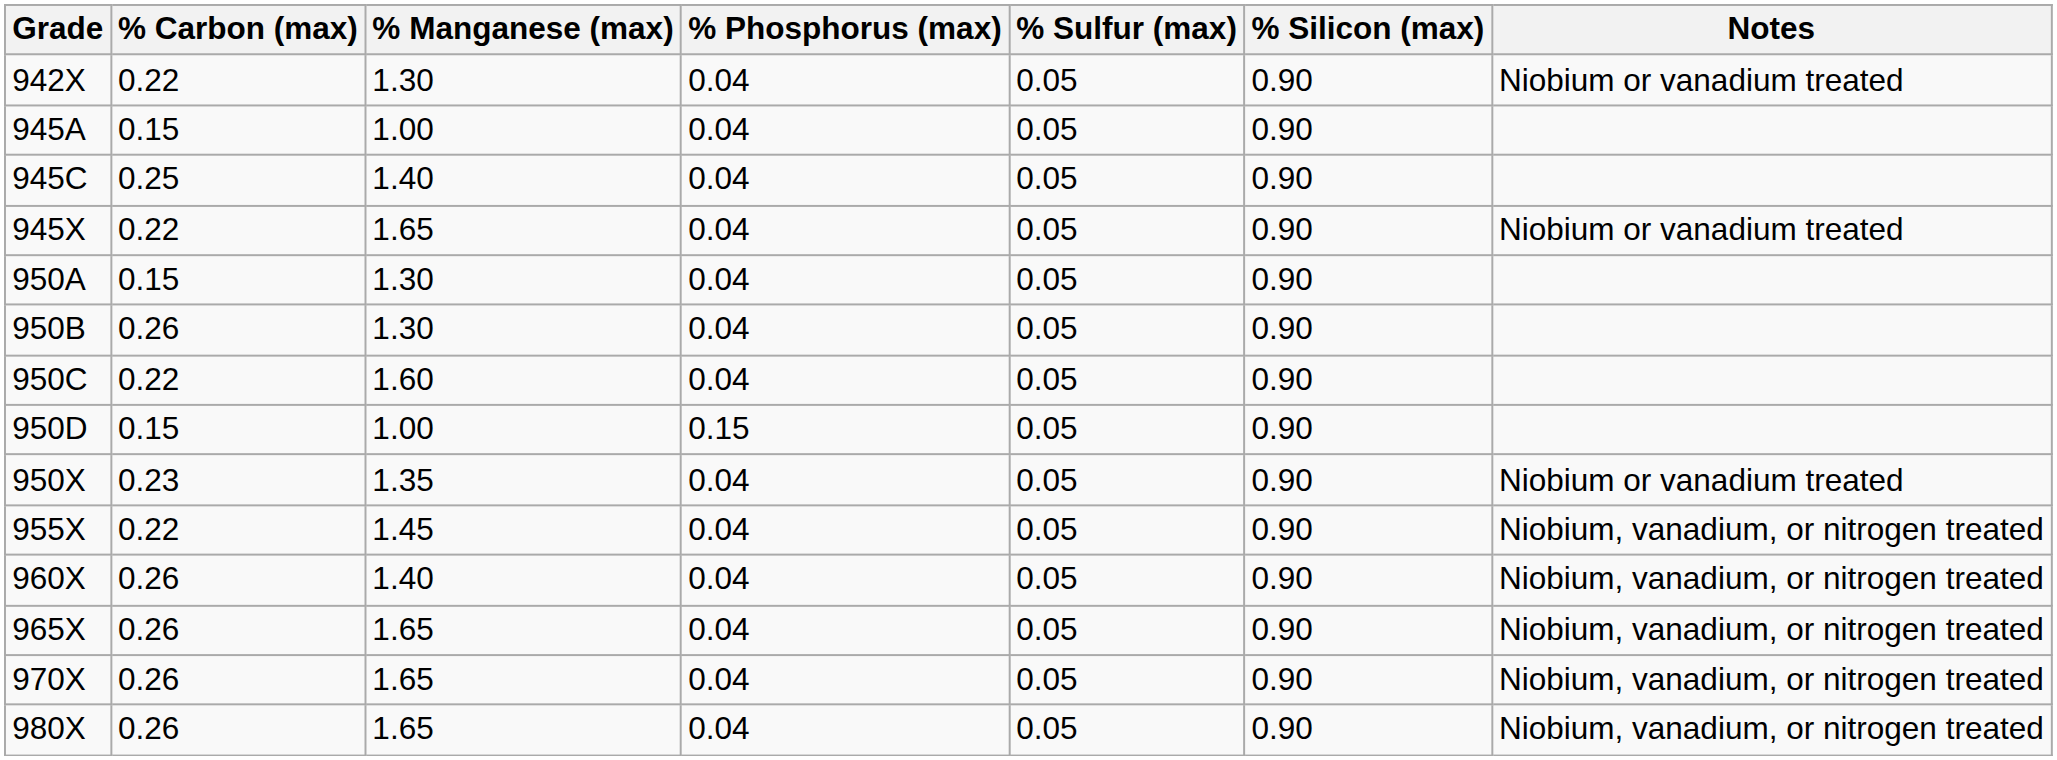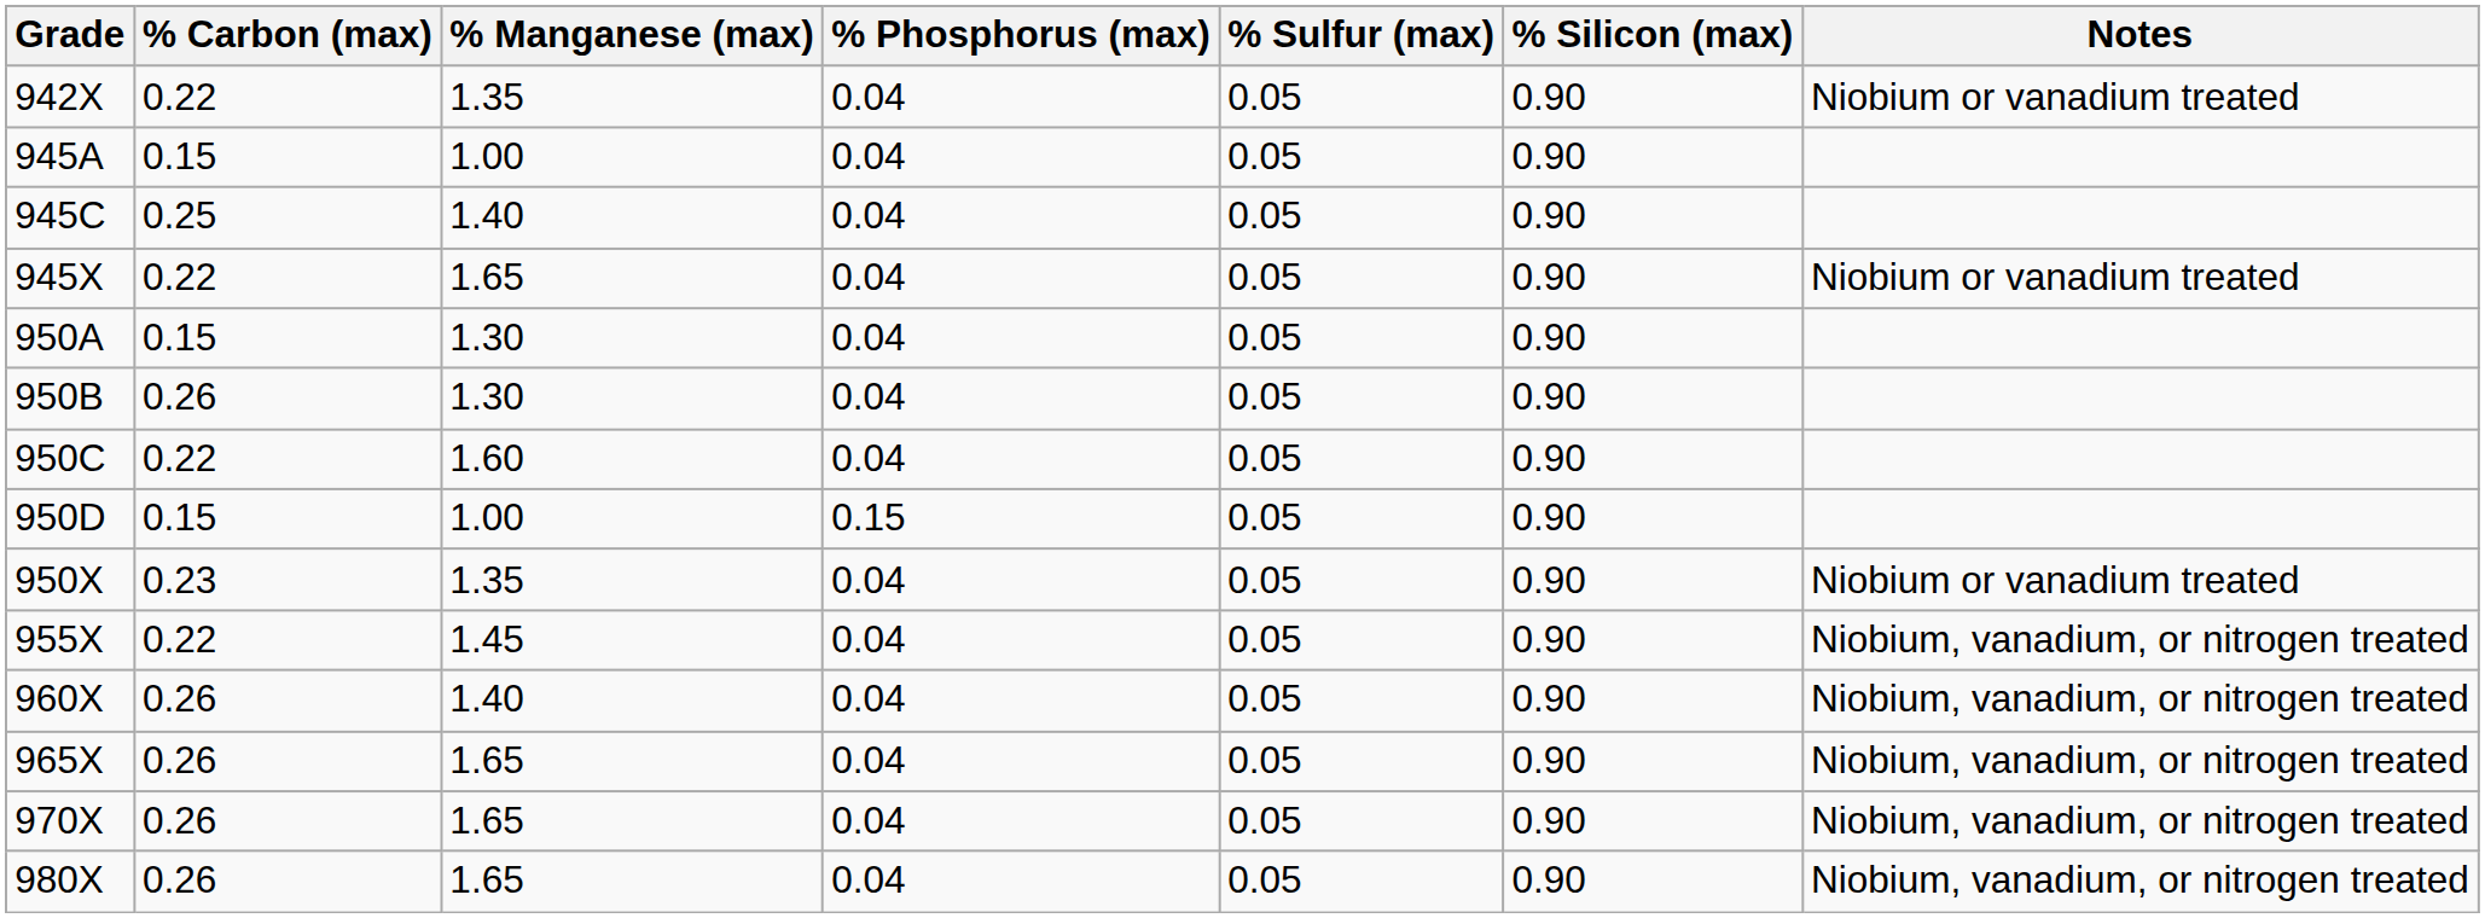942X | % Manganese (max): 1.30 -> 1.35
